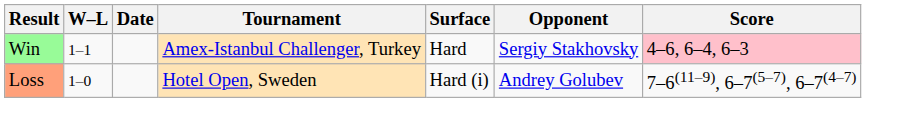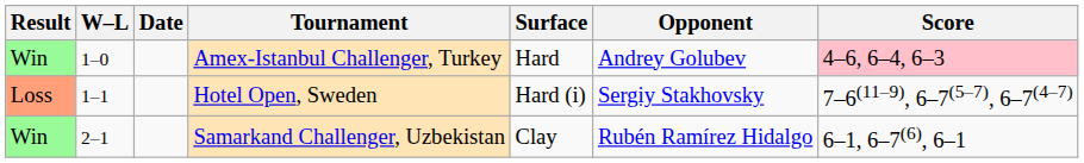Amex-Istanbul Challenger, Turkey | W–L: 1–1 -> 1–0
Amex-Istanbul Challenger, Turkey | Opponent: Sergiy Stakhovsky -> Andrey Golubev
Hotel Open, Sweden | W–L: 1–0 -> 1–1
Hotel Open, Sweden | Opponent: Andrey Golubev -> Sergiy Stakhovsky
+ row: Win | 2–1 | Samarkand Challenger, Uzbekistan | Clay | Rubén Ramírez Hidalgo | 6–1, 6–7(6), 6–1
